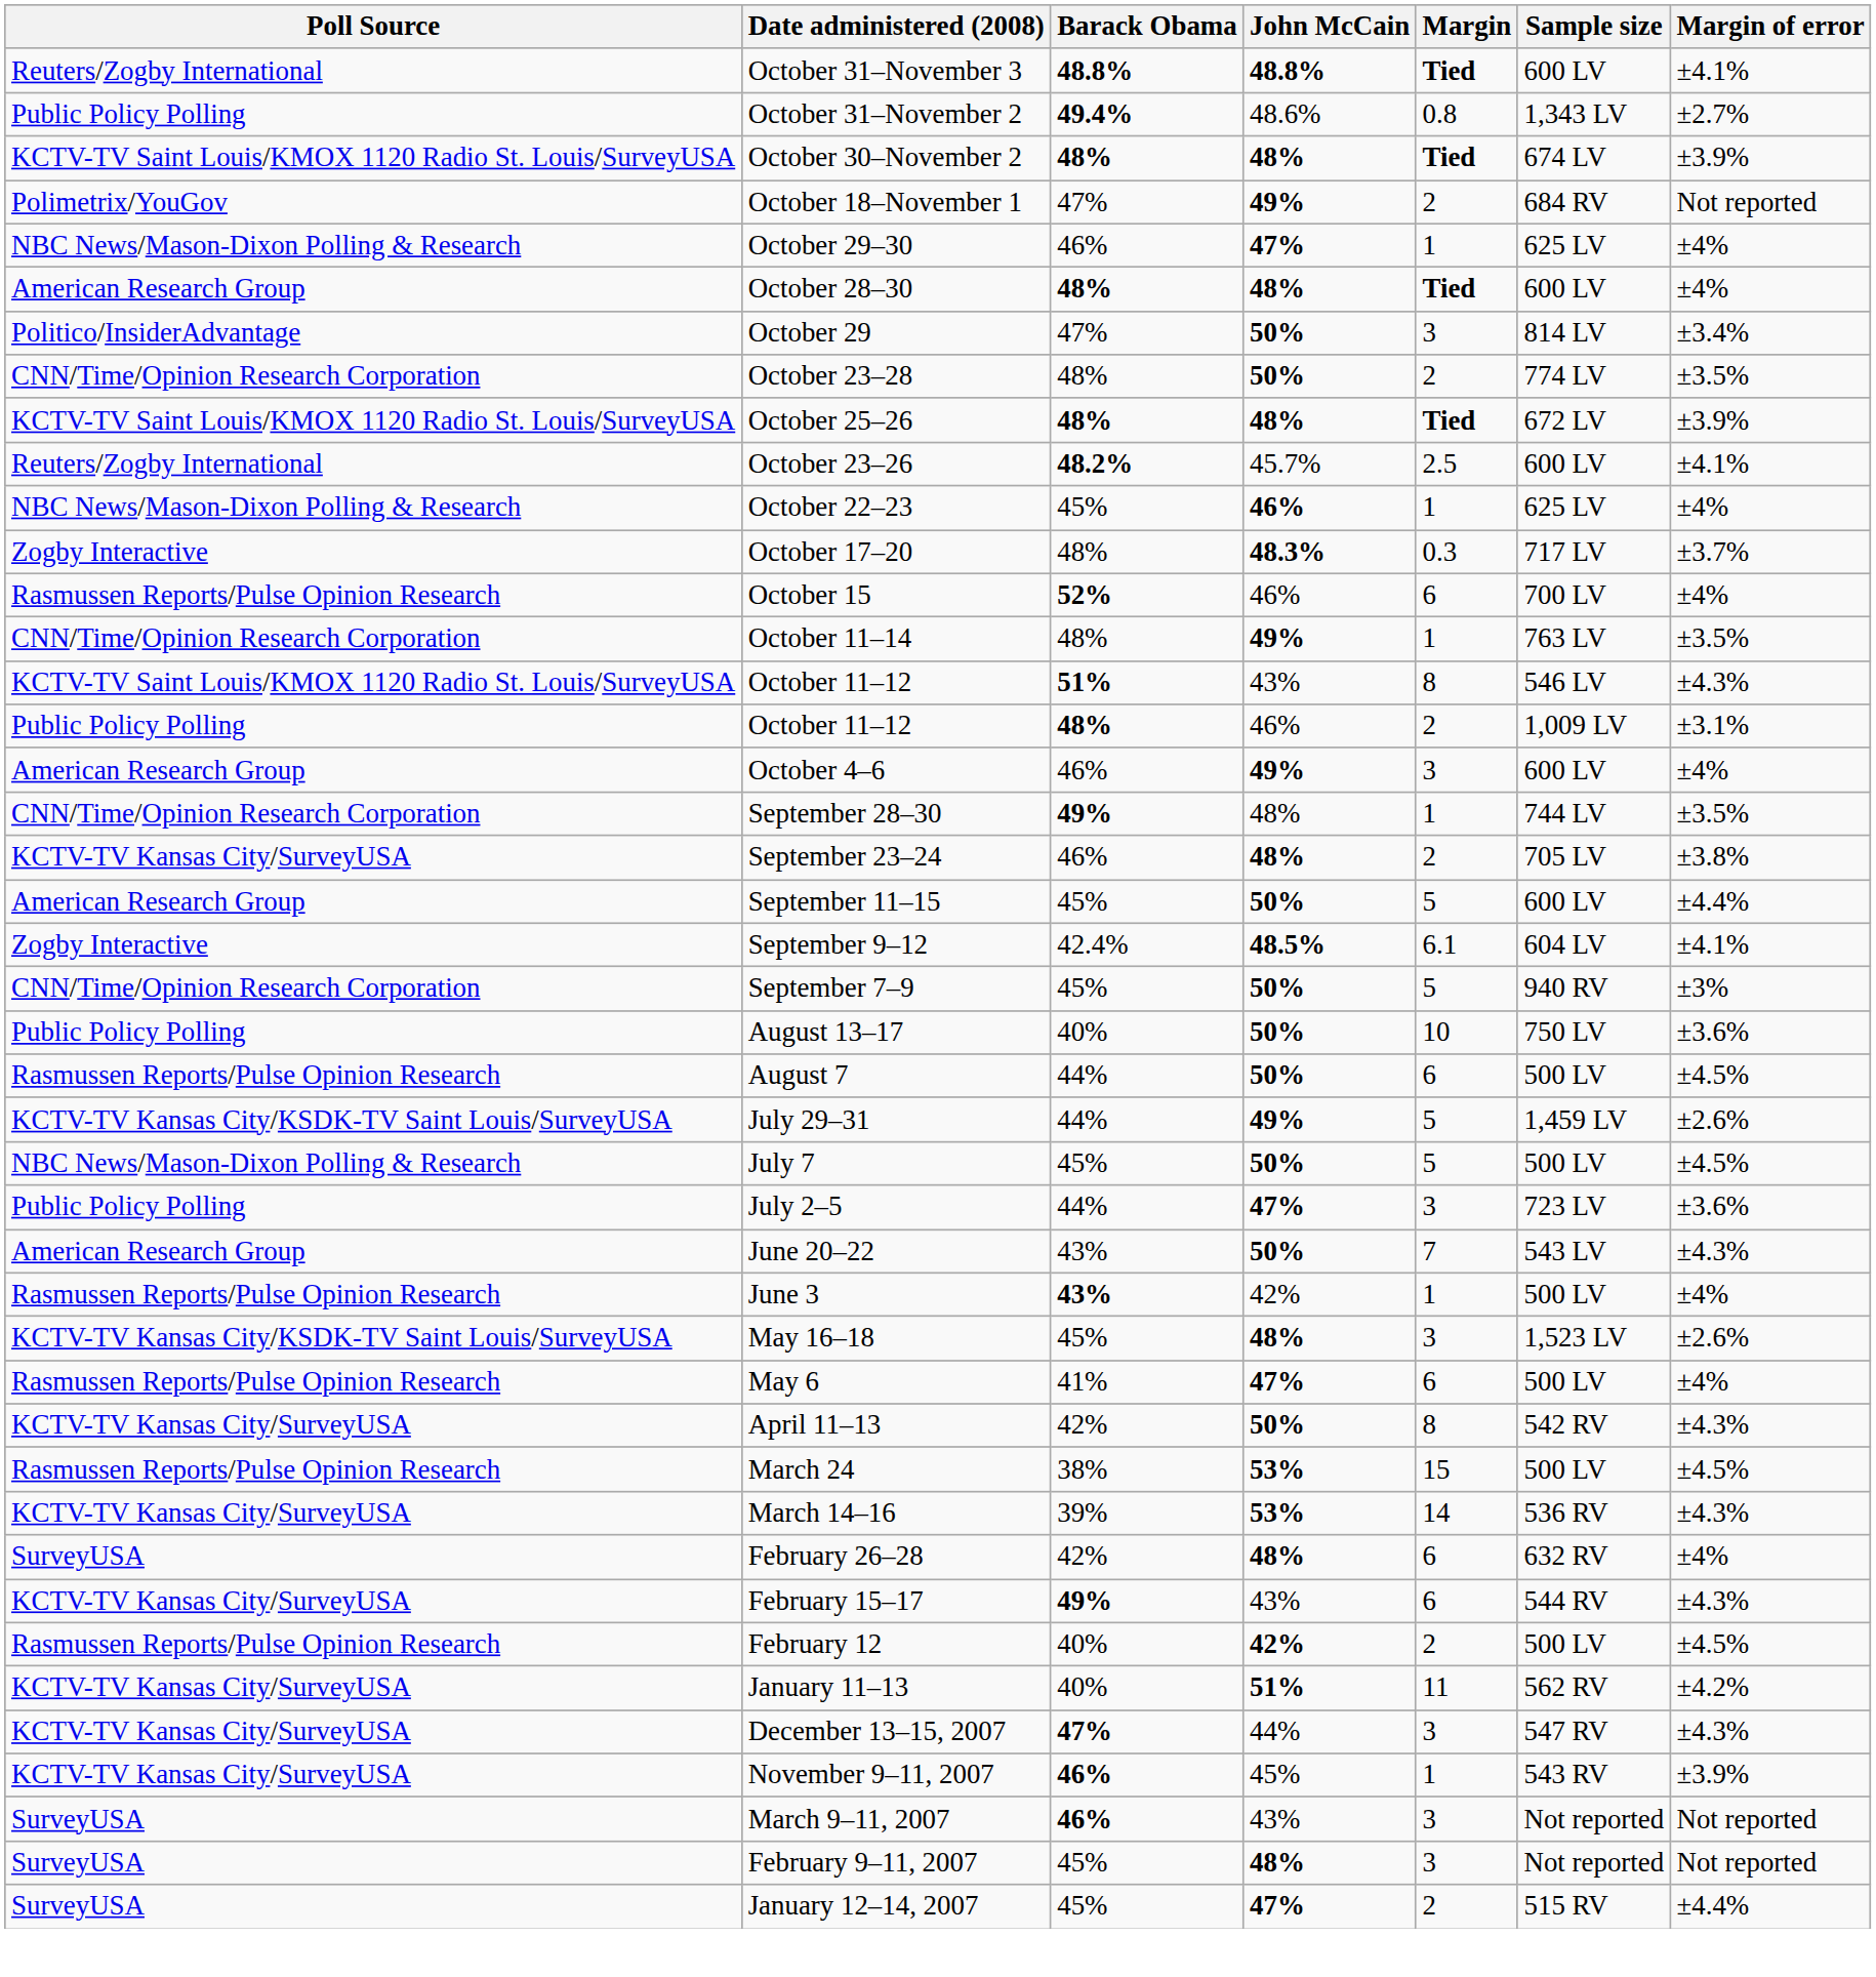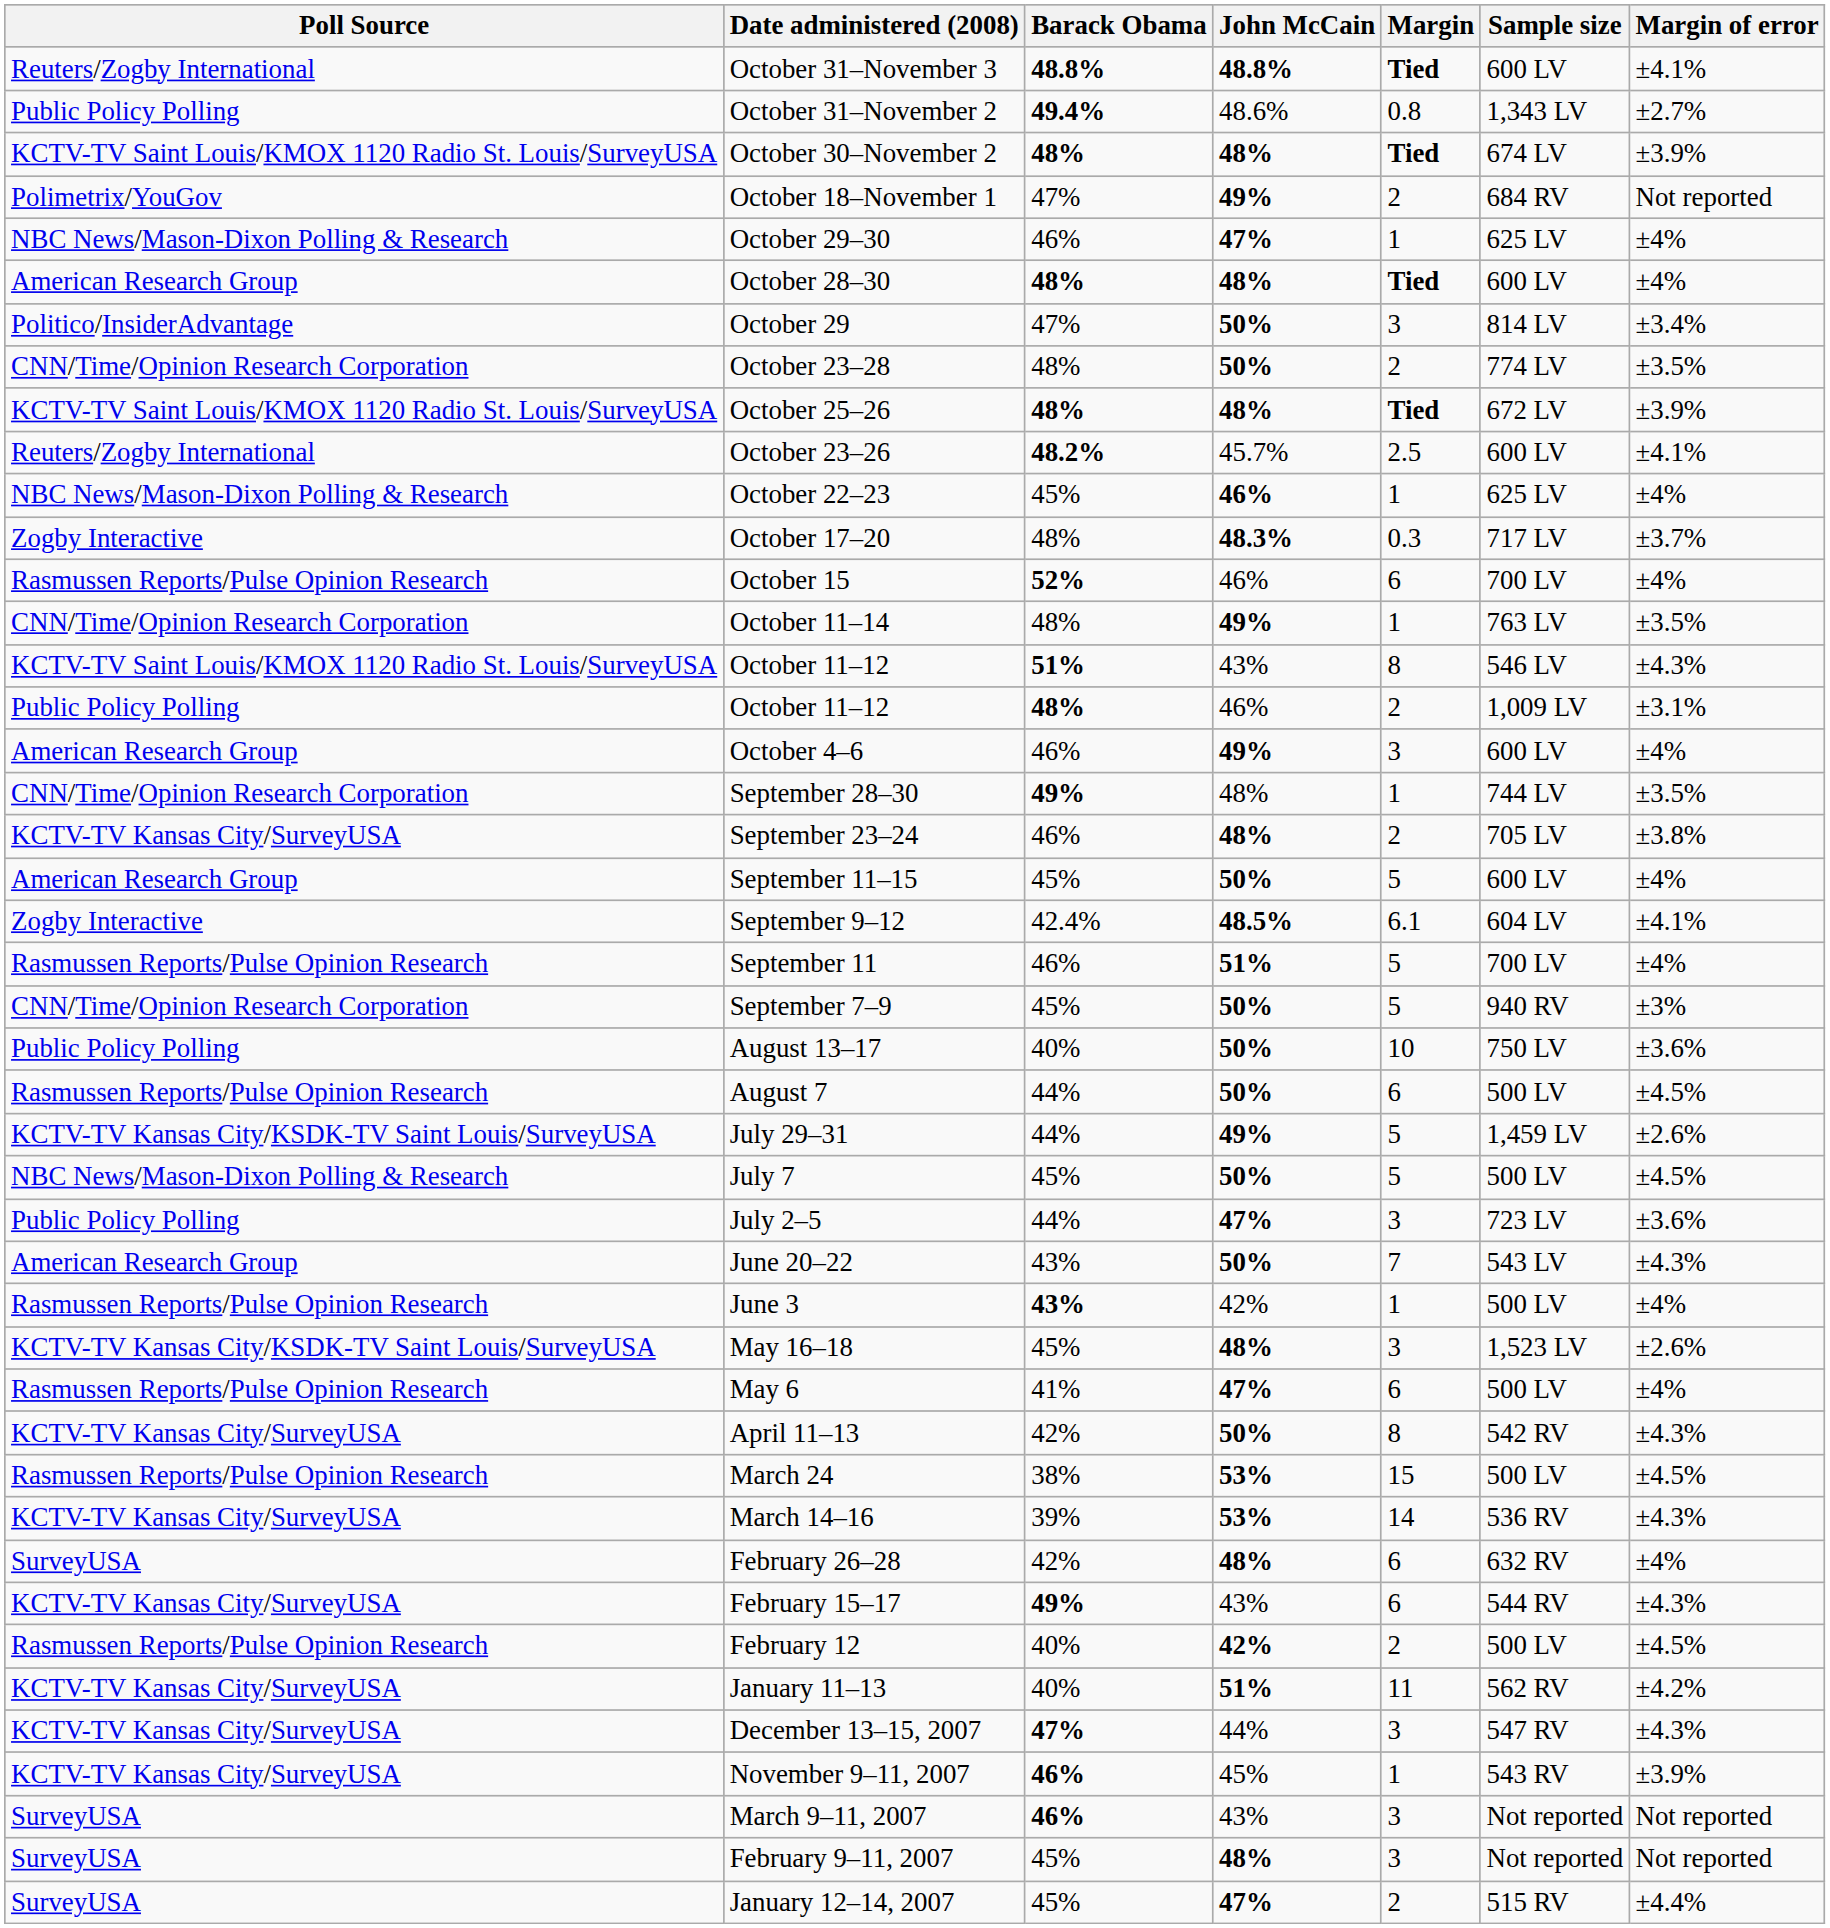September 11–15 | Margin of error: ±4.4% -> ±4%
+ row: Rasmussen Reports/Pulse Opinion Research | September 11 | 46% | 51% | 5 | 700 LV | ±4%
